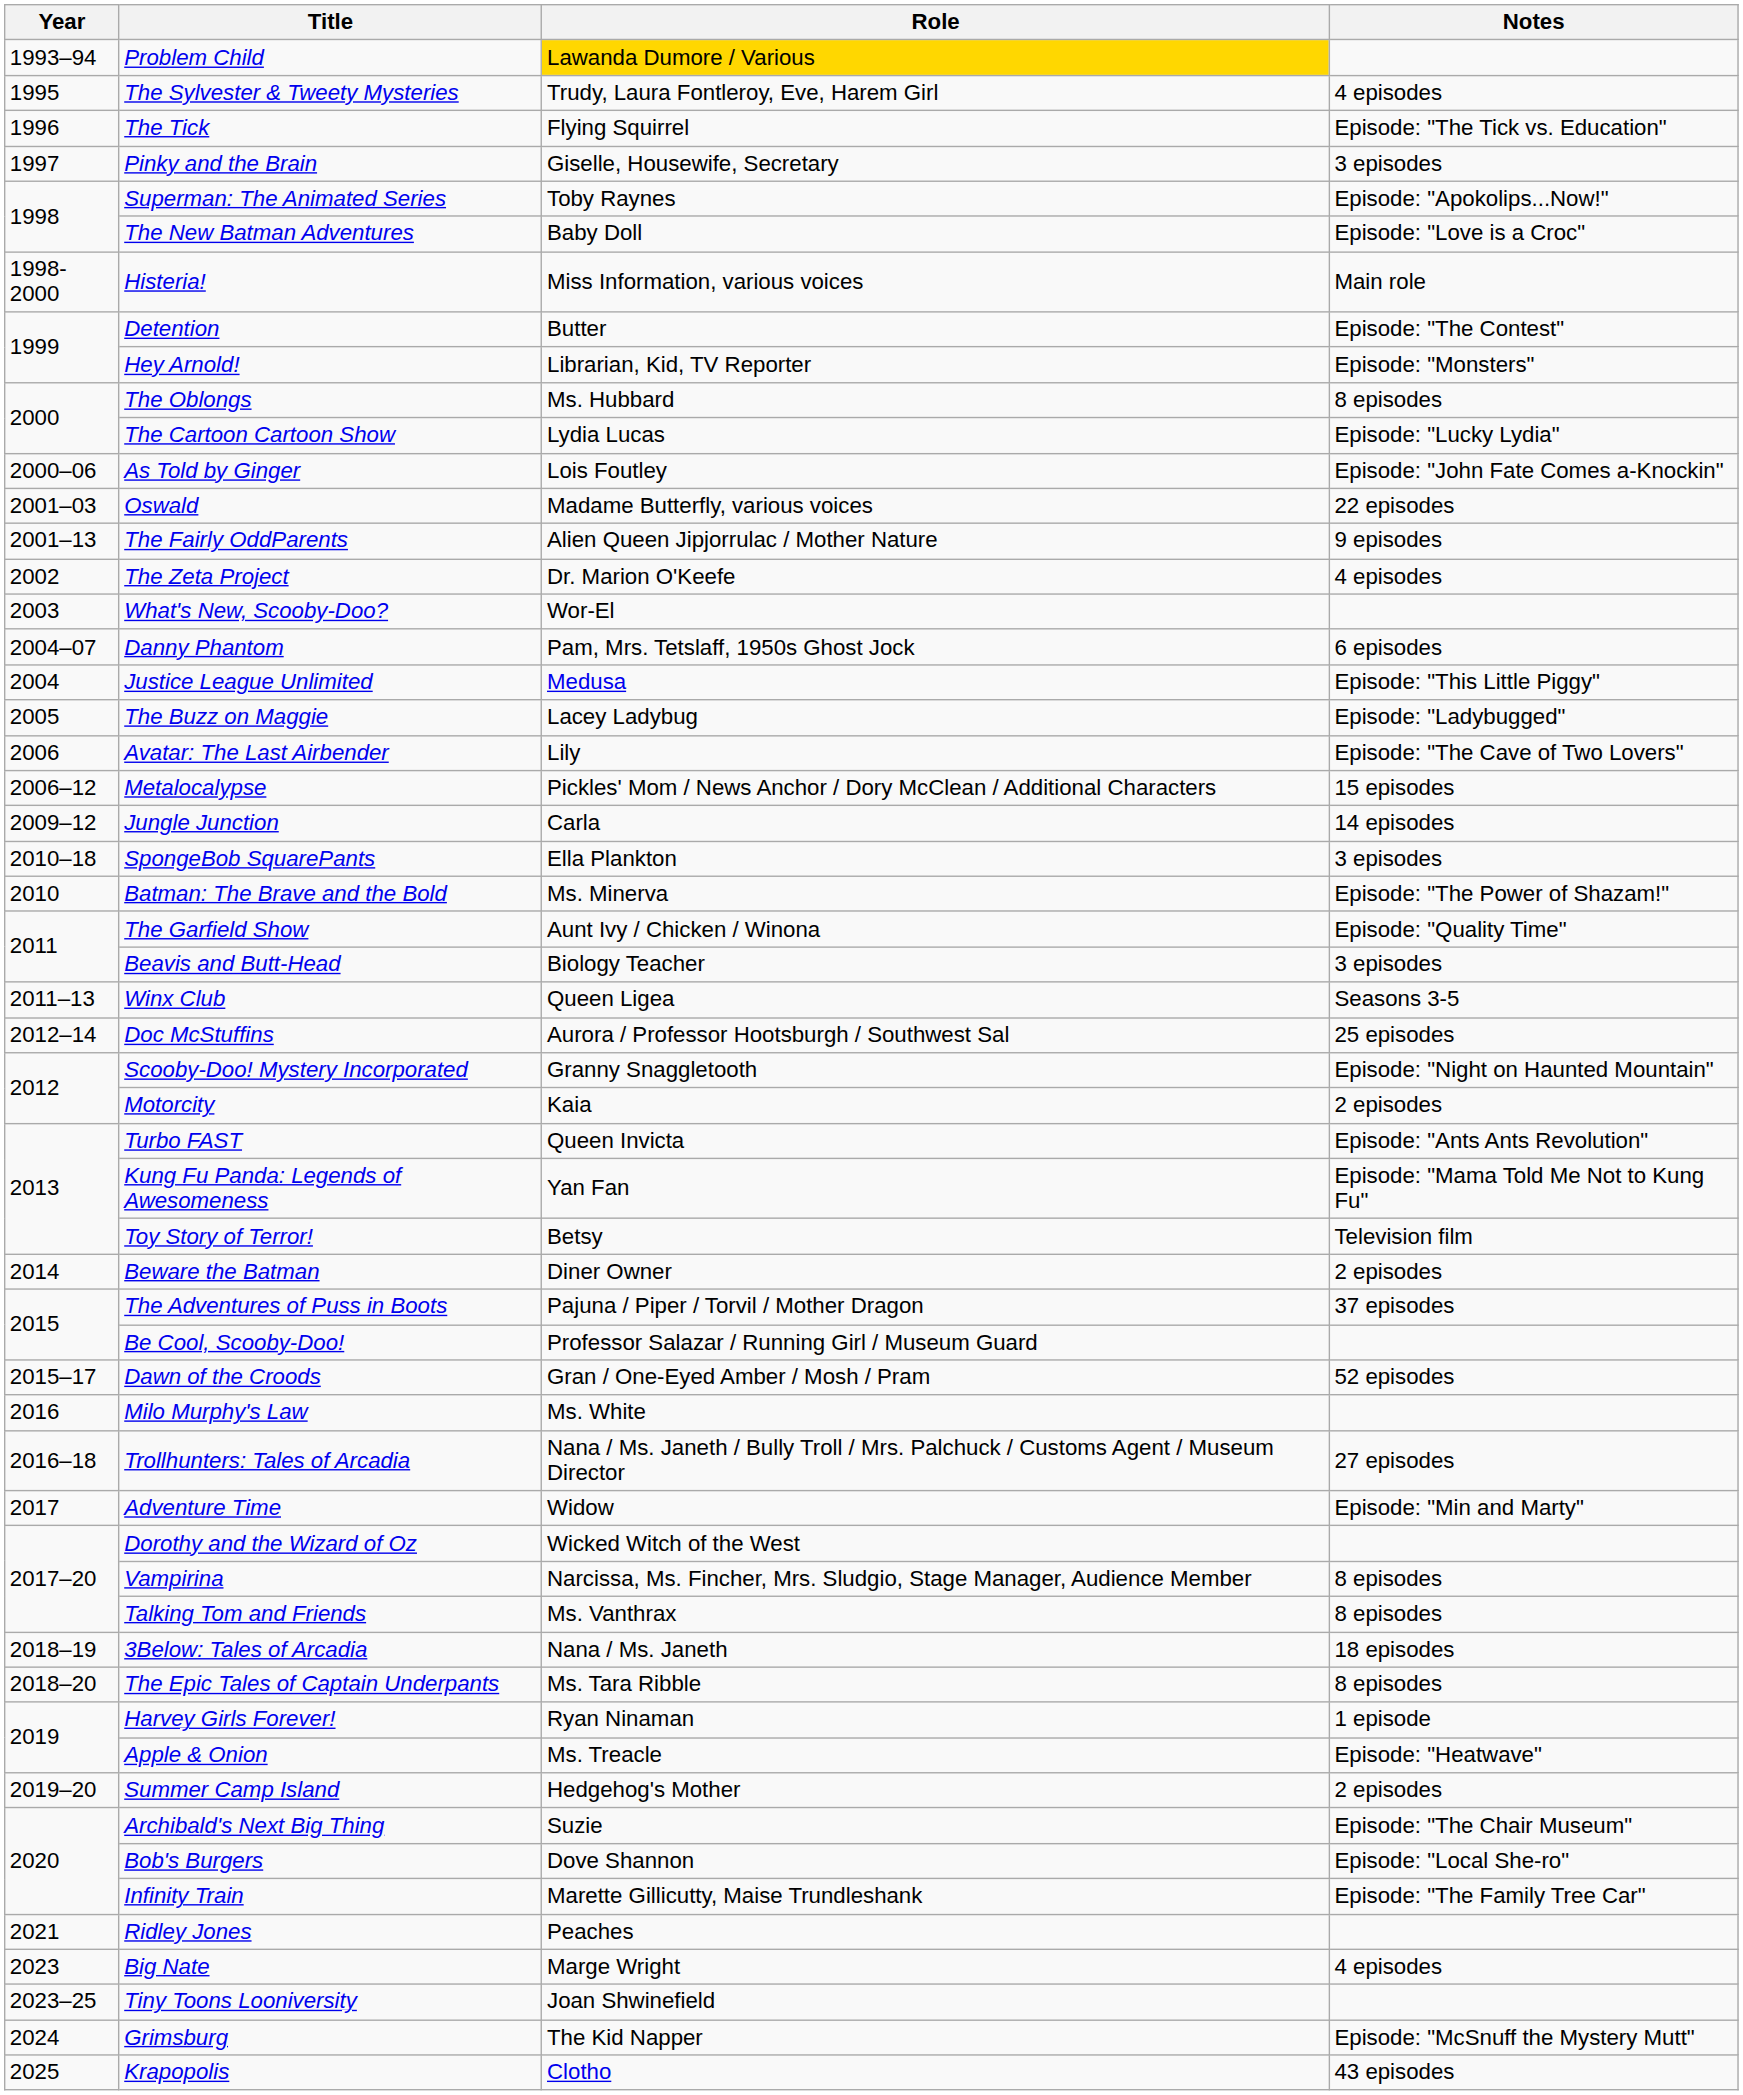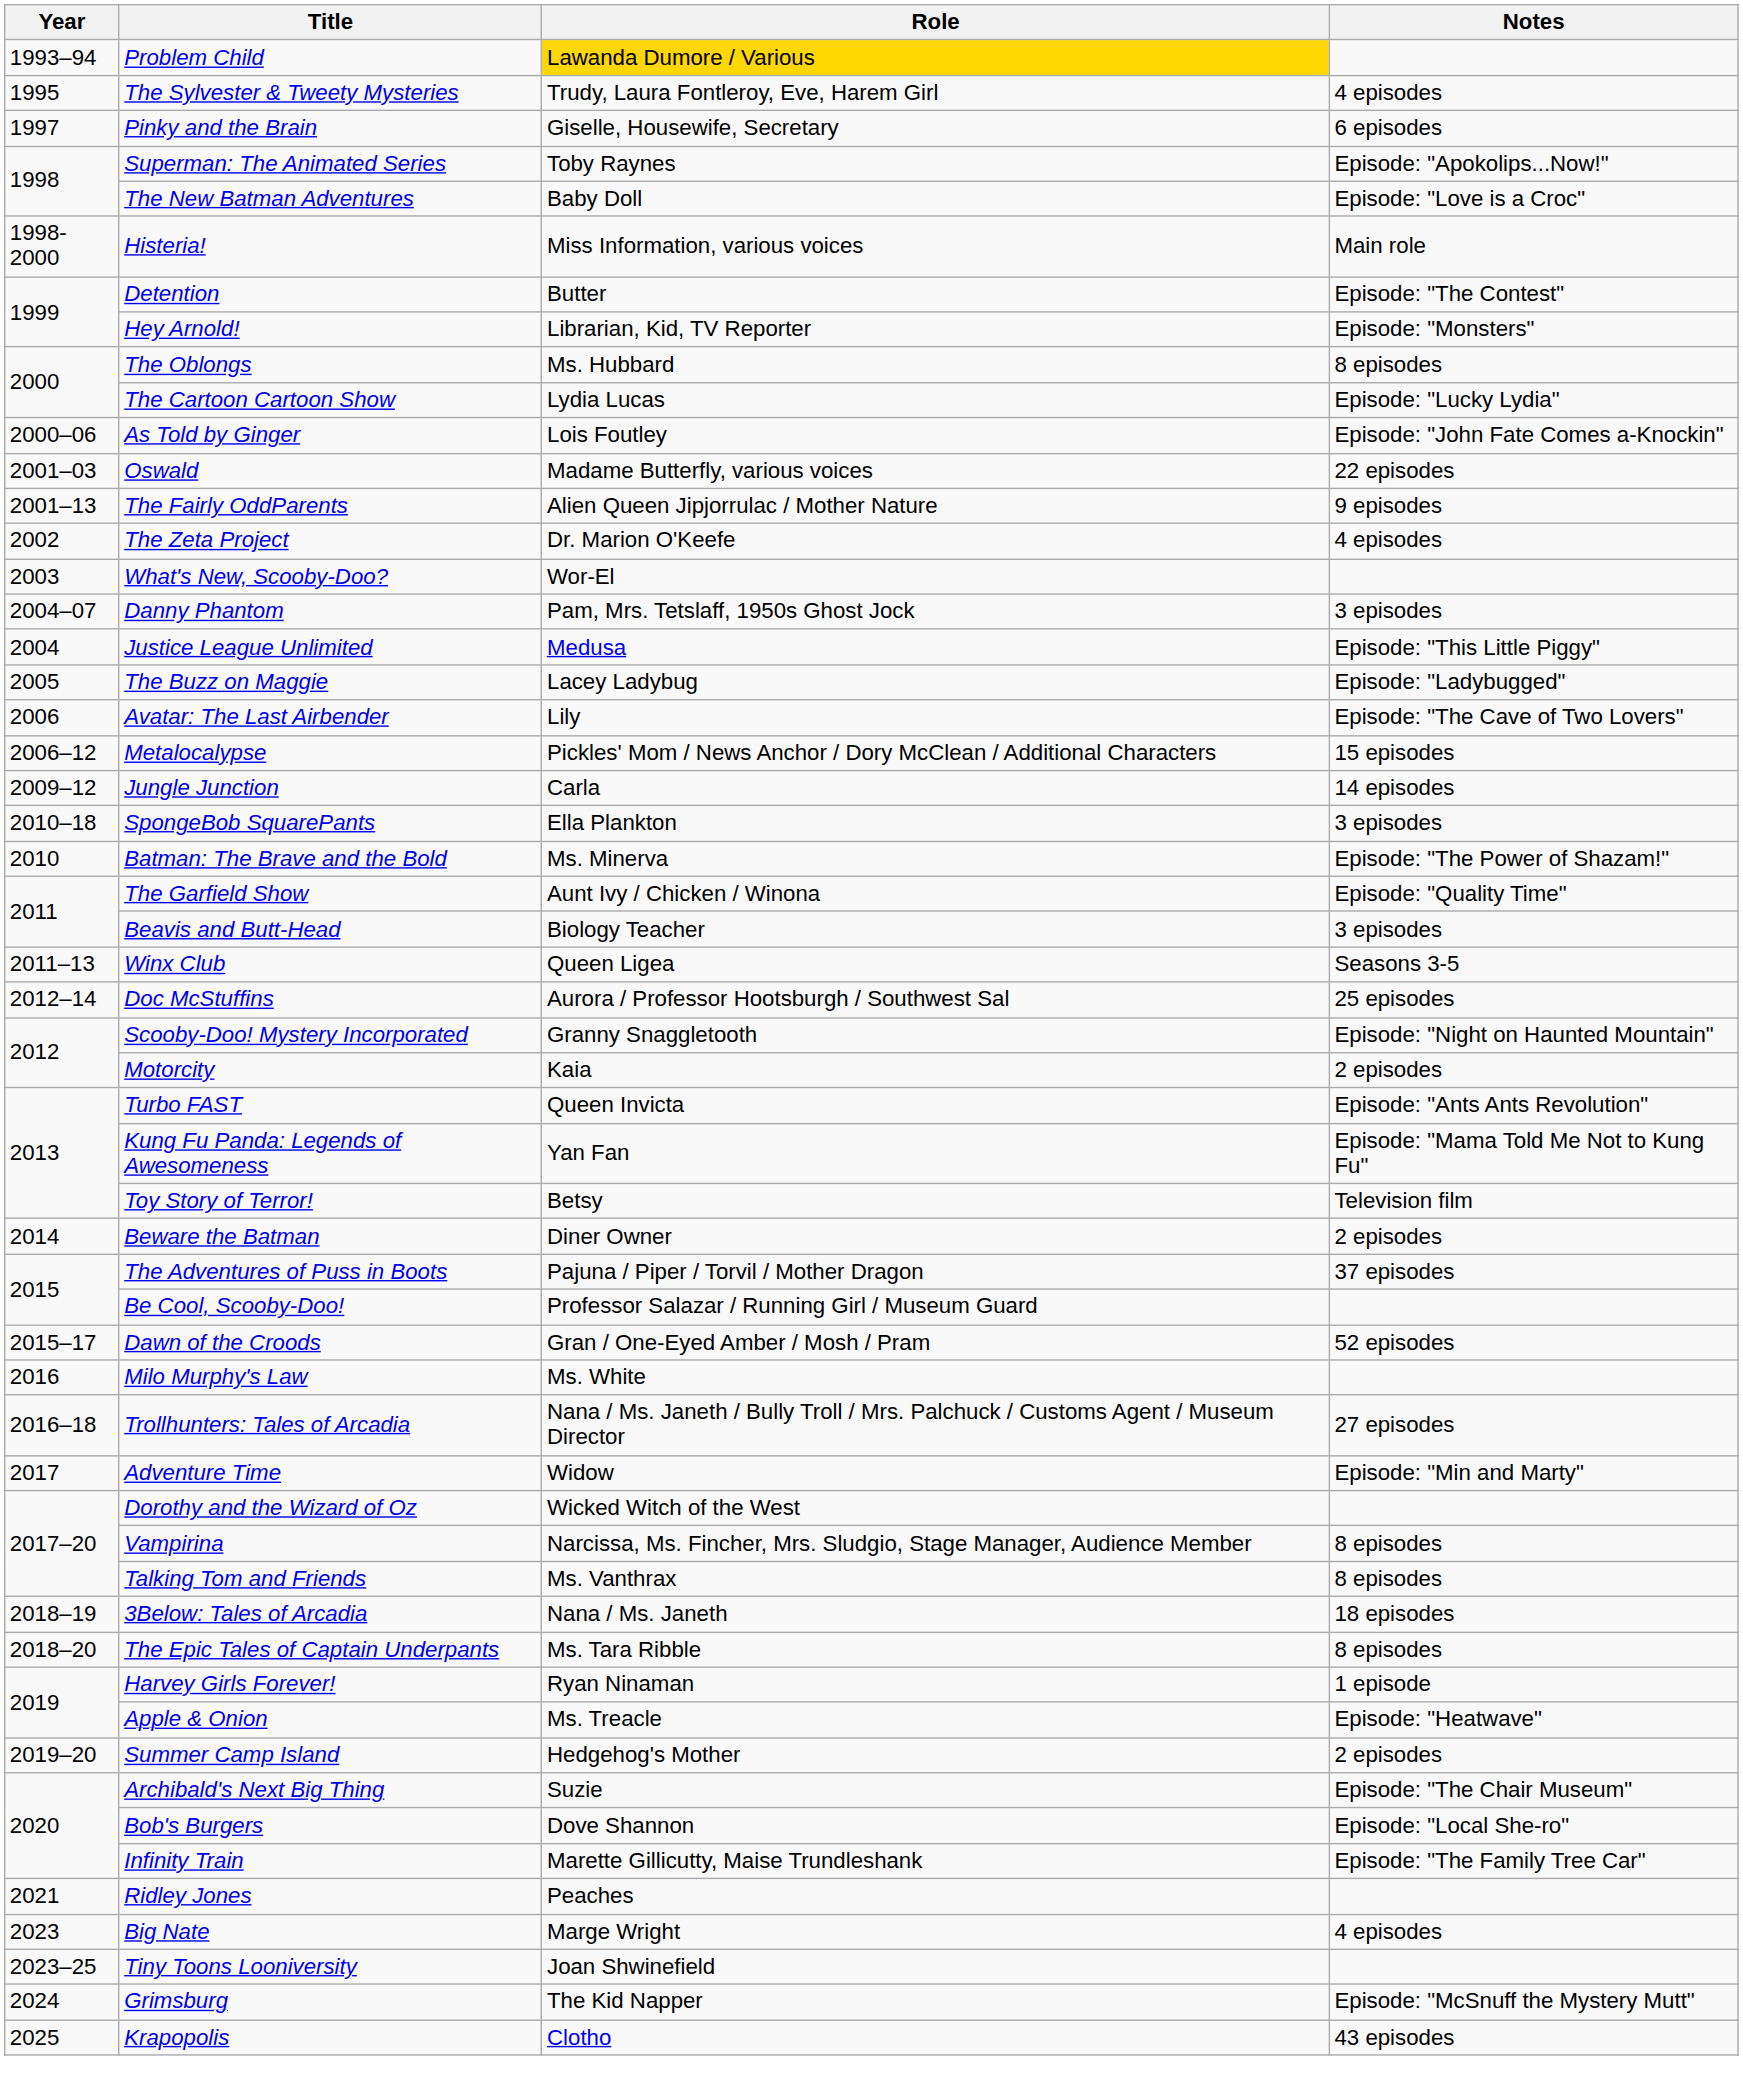- row: 1996 | The Tick | Flying Squirrel | Episode: "The Tick vs. Education"
Pinky and the Brain | Notes: 3 episodes -> 6 episodes
Danny Phantom | Notes: 6 episodes -> 3 episodes
